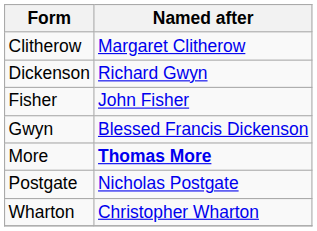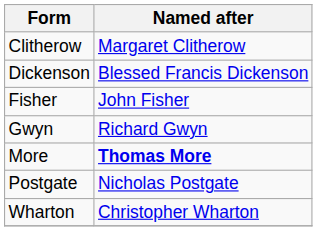Dickenson | Named after: Richard Gwyn -> Blessed Francis Dickenson
Gwyn | Named after: Blessed Francis Dickenson -> Richard Gwyn
